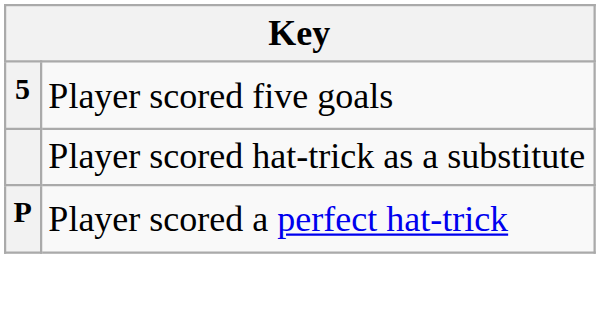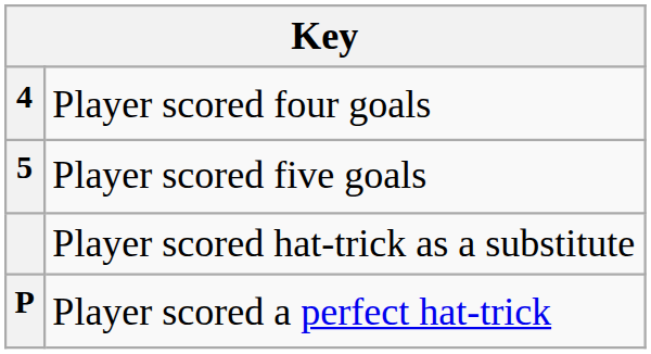+ row: 4 | Player scored four goals
